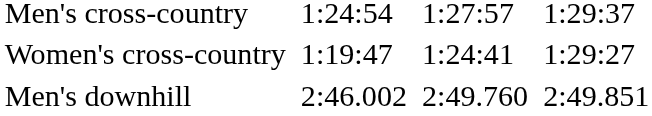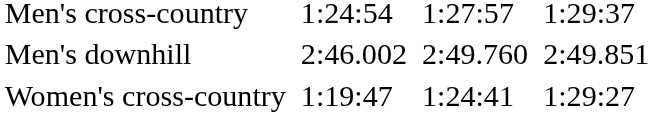rows swapped: Men's downhill <-> Women's cross-country
